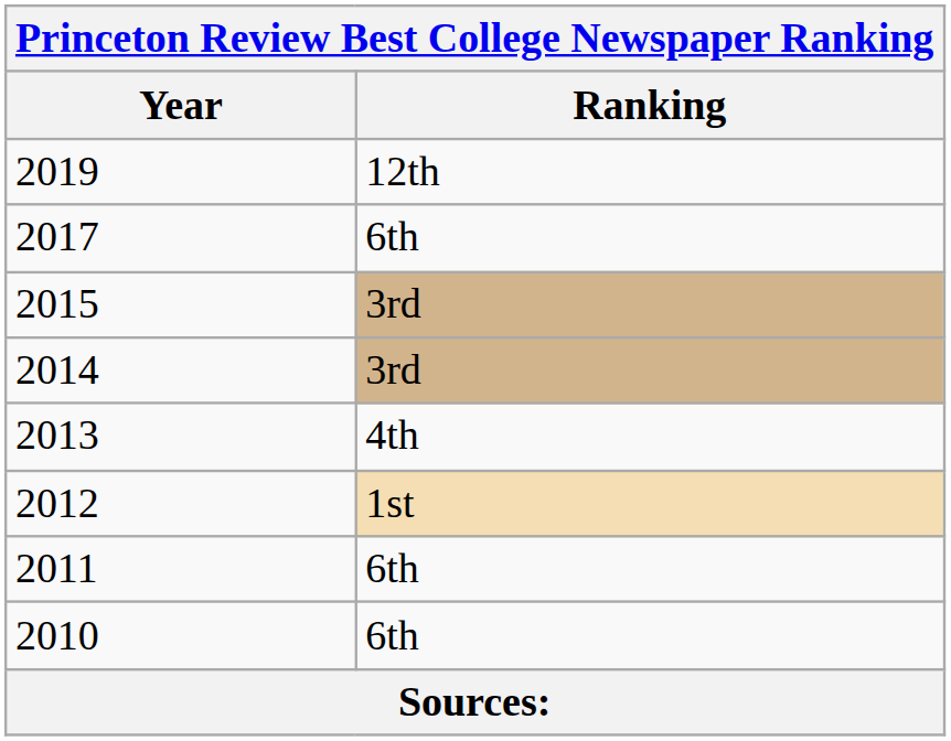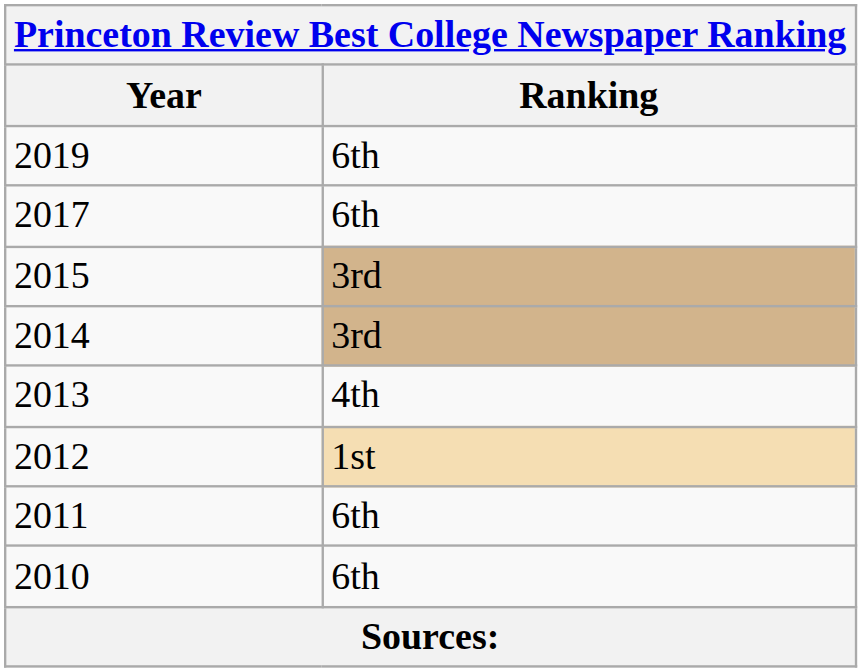2019 | Ranking: 12th -> 6th
